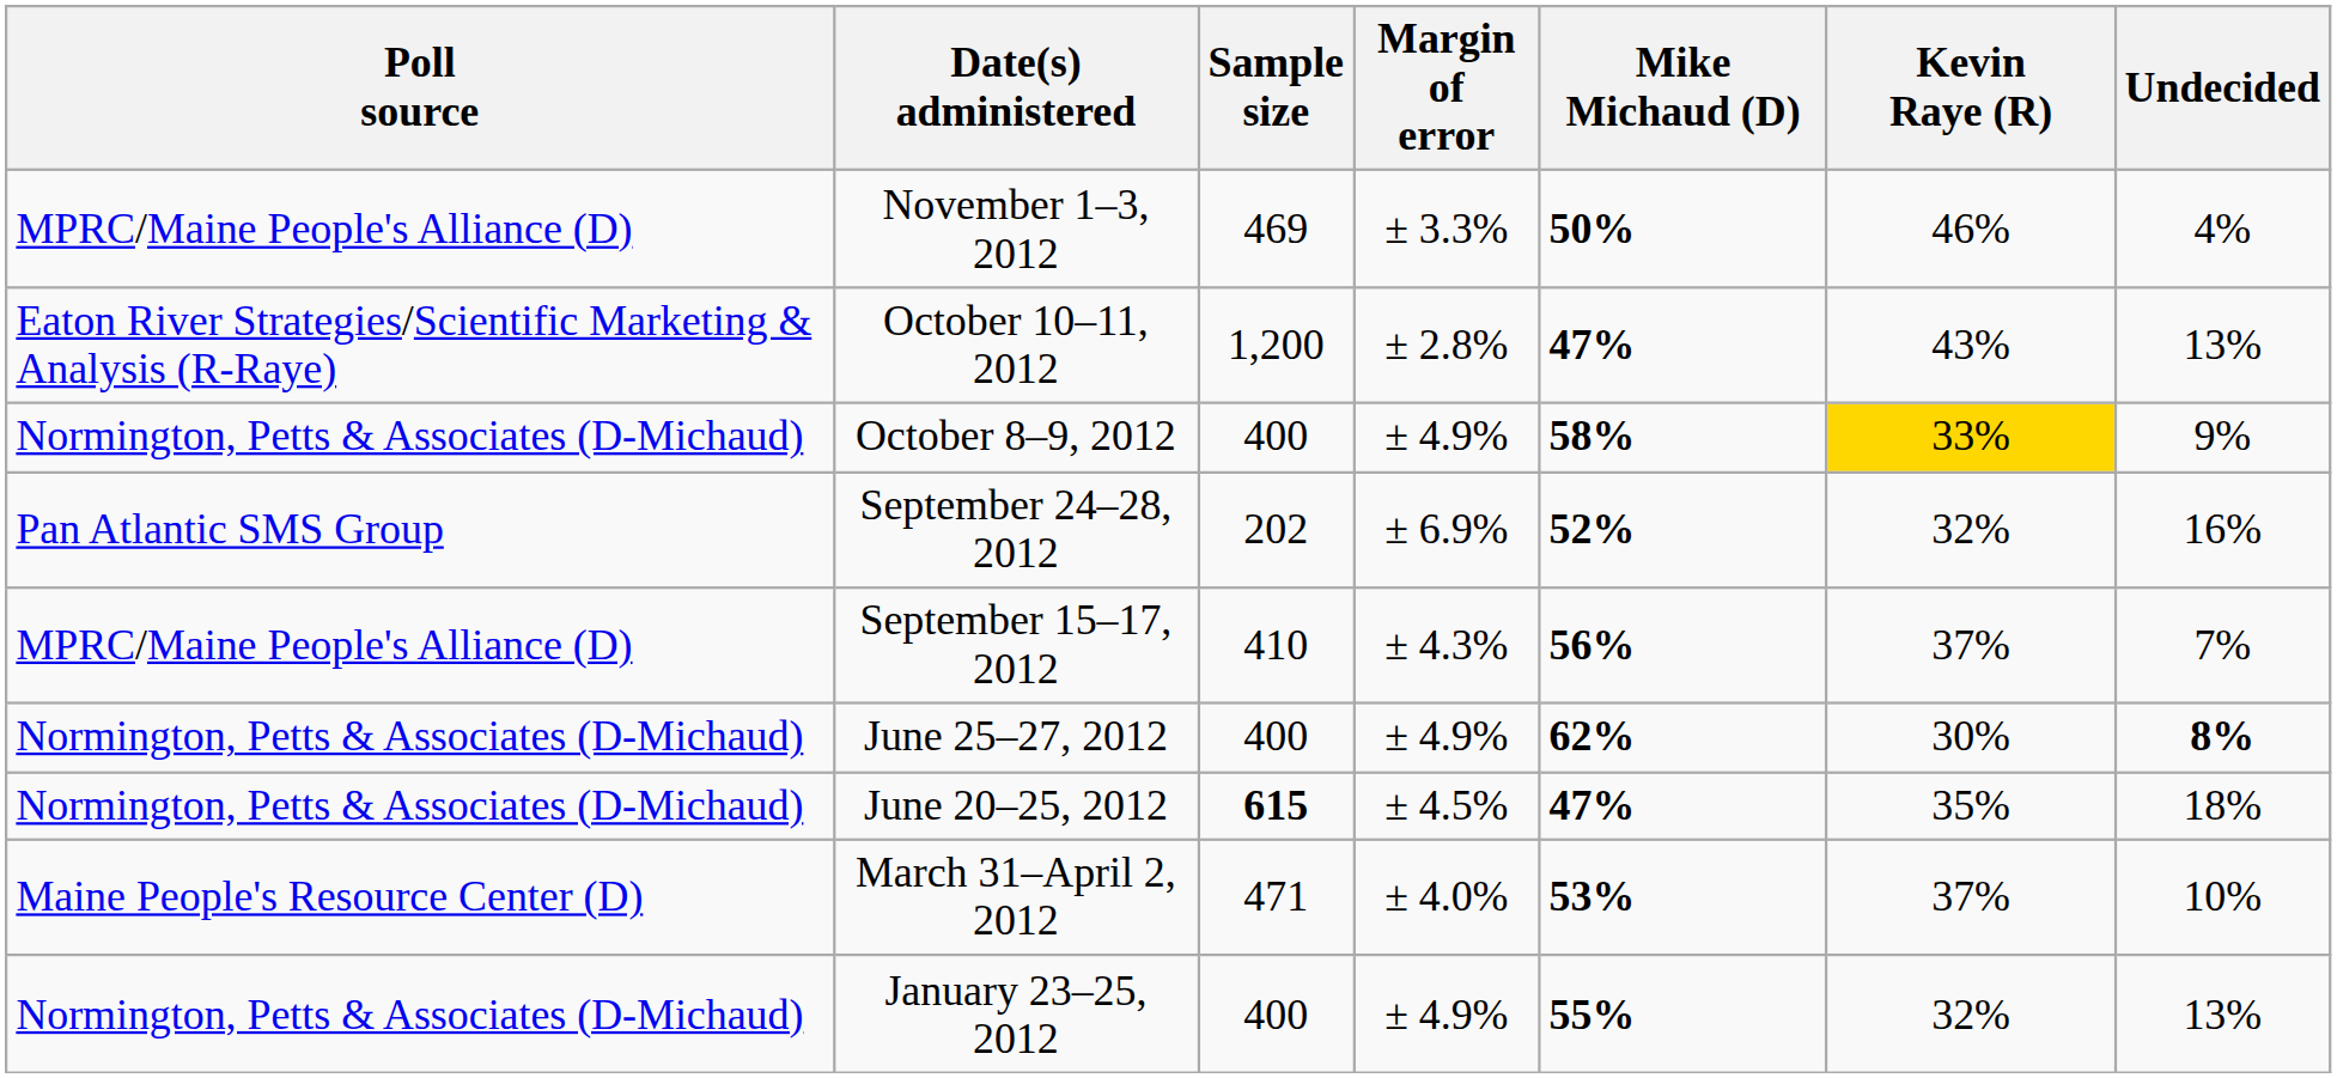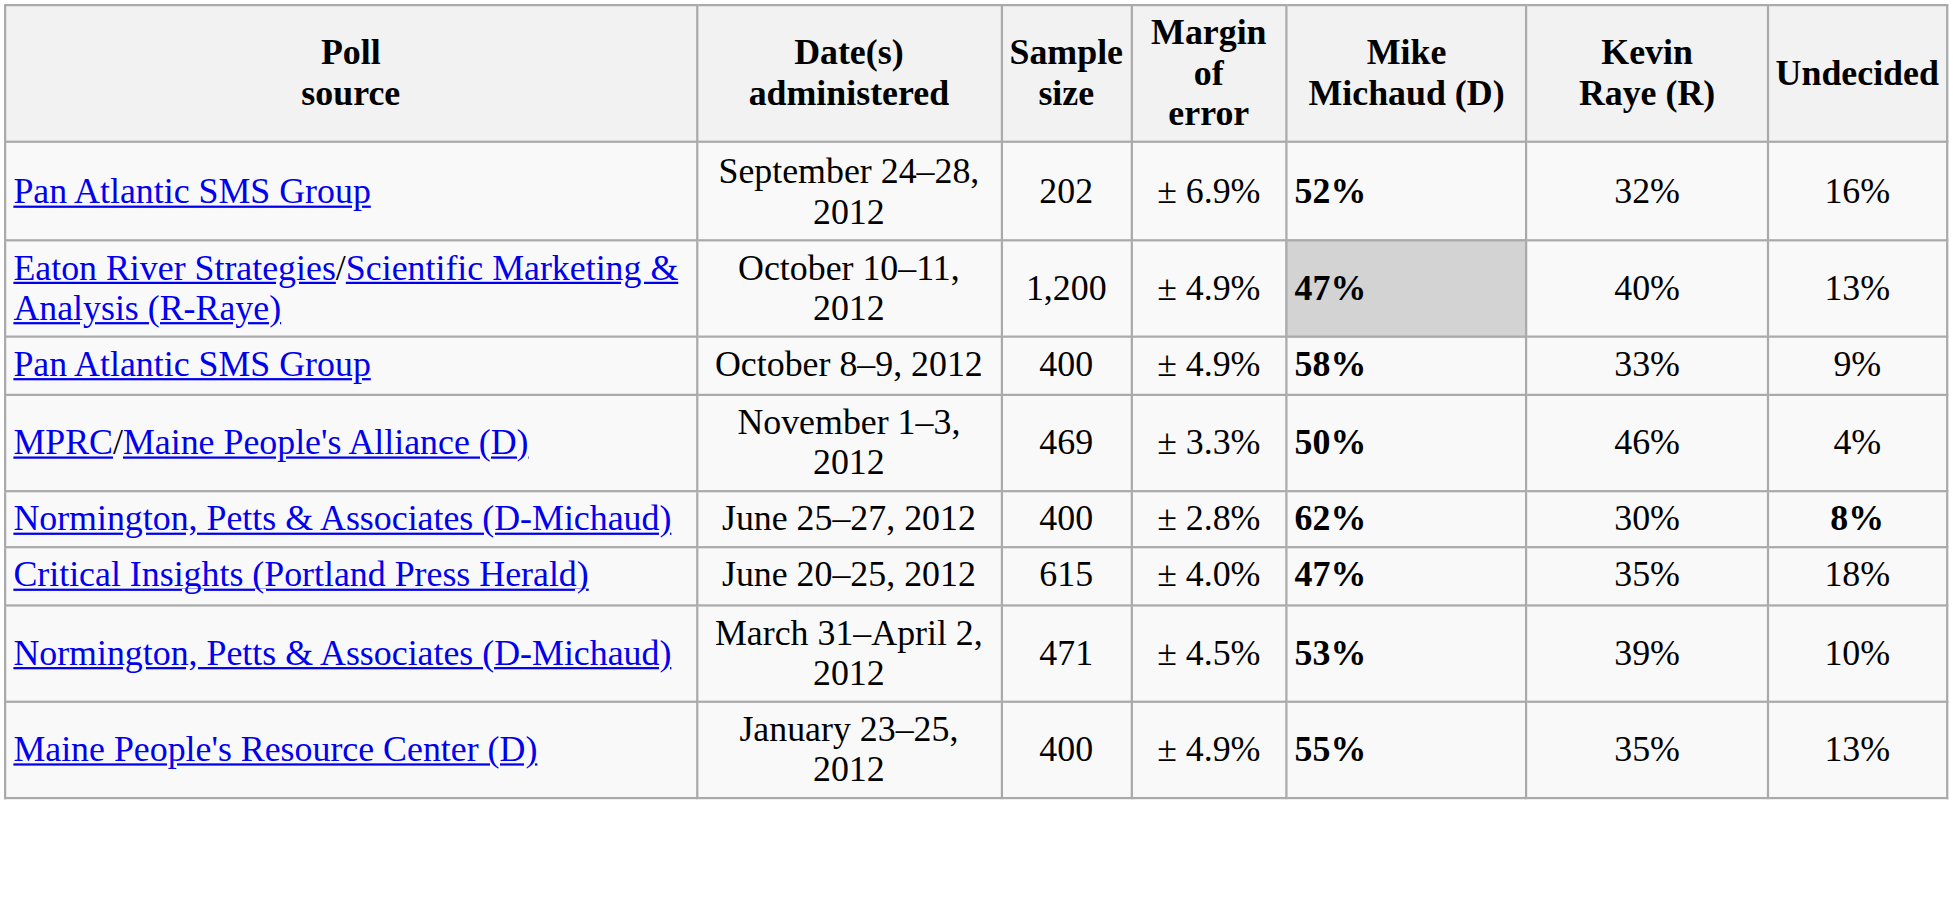rows swapped: November 1–3, 2012 <-> September 24–28, 2012
October 10–11, 2012 | Margin of error: ± 2.8% -> ± 4.9%
October 10–11, 2012 | Mike Michaud (D): no background -> lightgrey background
October 10–11, 2012 | Kevin Raye (R): 43% -> 40%
October 8–9, 2012 | Poll source: Normington, Petts & Associates (D-Michaud) -> Pan Atlantic SMS Group
October 8–9, 2012 | Kevin Raye (R): gold background -> no background
- row: MPRC/Maine People's Alliance (D) | September 15–17, 2012 | 410 | ± 4.3% | 56% | 37% | 7%
June 25–27, 2012 | Margin of error: ± 4.9% -> ± 2.8%
June 20–25, 2012 | Poll source: Normington, Petts & Associates (D-Michaud) -> Critical Insights (Portland Press Herald)
June 20–25, 2012 | Sample size: bold -> normal
June 20–25, 2012 | Margin of error: ± 4.5% -> ± 4.0%
March 31–April 2, 2012 | Poll source: Maine People's Resource Center (D) -> Normington, Petts & Associates (D-Michaud)
March 31–April 2, 2012 | Margin of error: ± 4.0% -> ± 4.5%
March 31–April 2, 2012 | Kevin Raye (R): 37% -> 39%
January 23–25, 2012 | Poll source: Normington, Petts & Associates (D-Michaud) -> Maine People's Resource Center (D)
January 23–25, 2012 | Kevin Raye (R): 32% -> 35%
